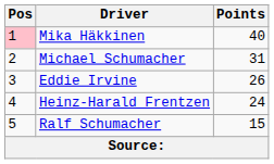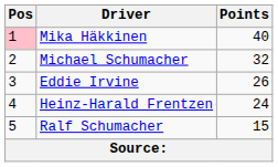Michael Schumacher | Points: 31 -> 32
